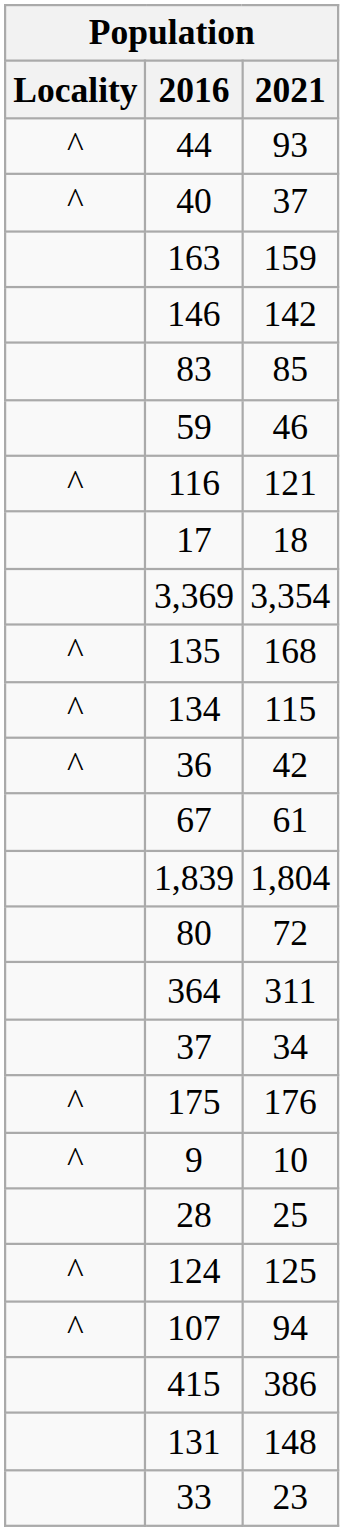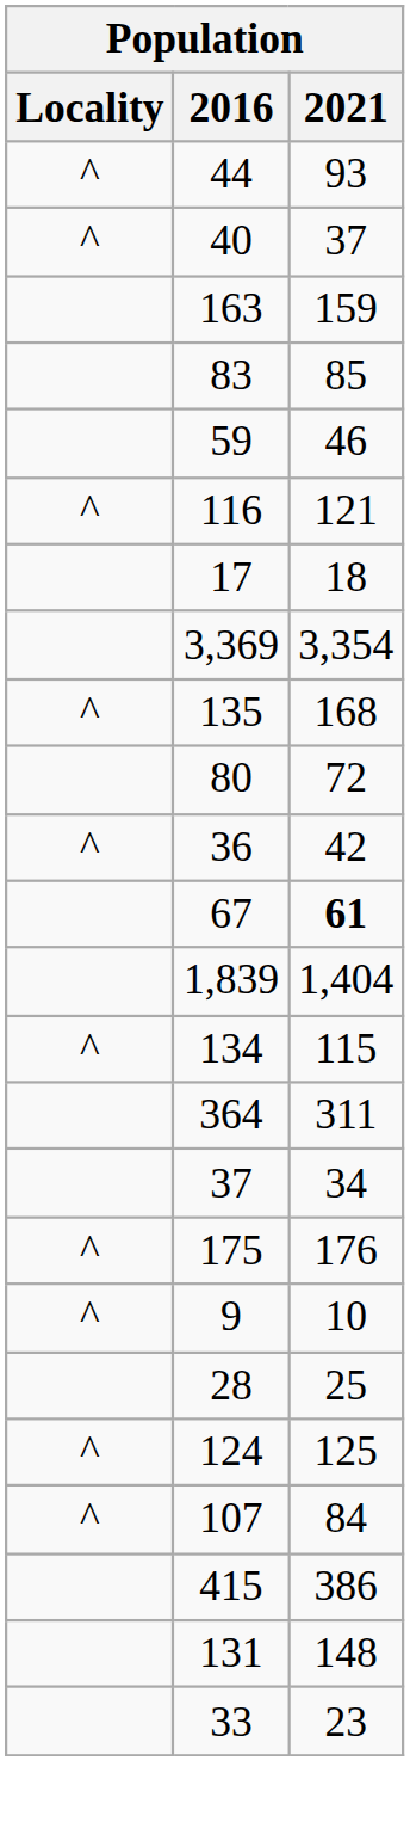- row: 146 | 142
rows swapped: 134 <-> 80
67 | 2021: normal -> bold
1,839 | 2021: 1,804 -> 1,404
107 | 2021: 94 -> 84
